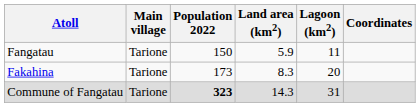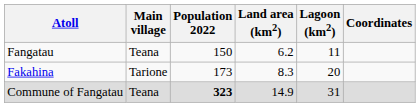Fangatau | Main village: Tarione -> Teana
Fangatau | Land area (km2): 5.9 -> 6.2
Commune of Fangatau | Main village: Tarione -> Teana
Commune of Fangatau | Land area (km2): 14.3 -> 14.9
